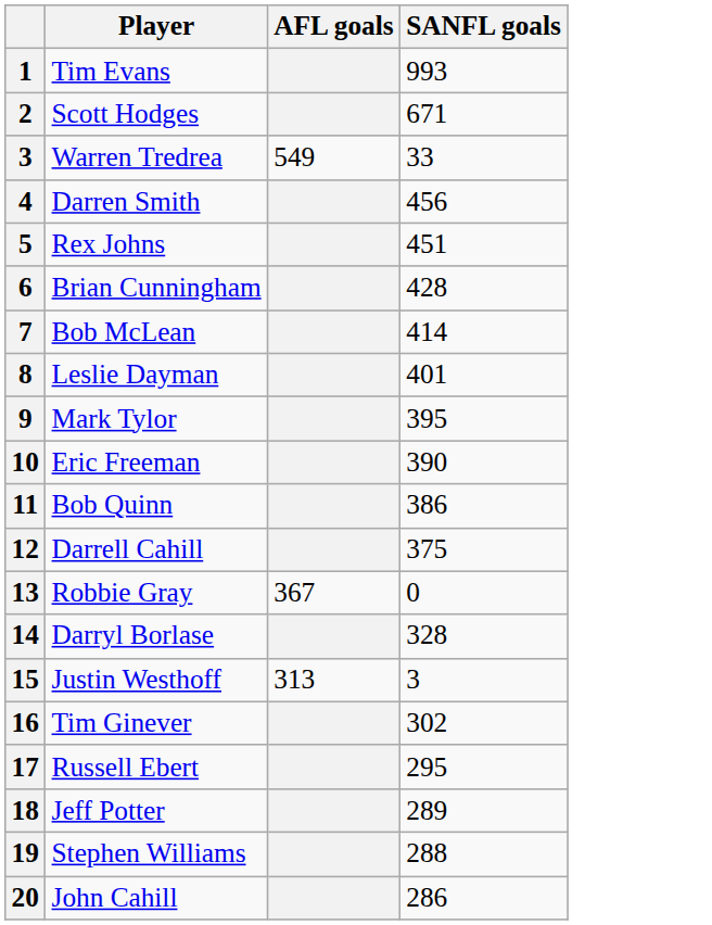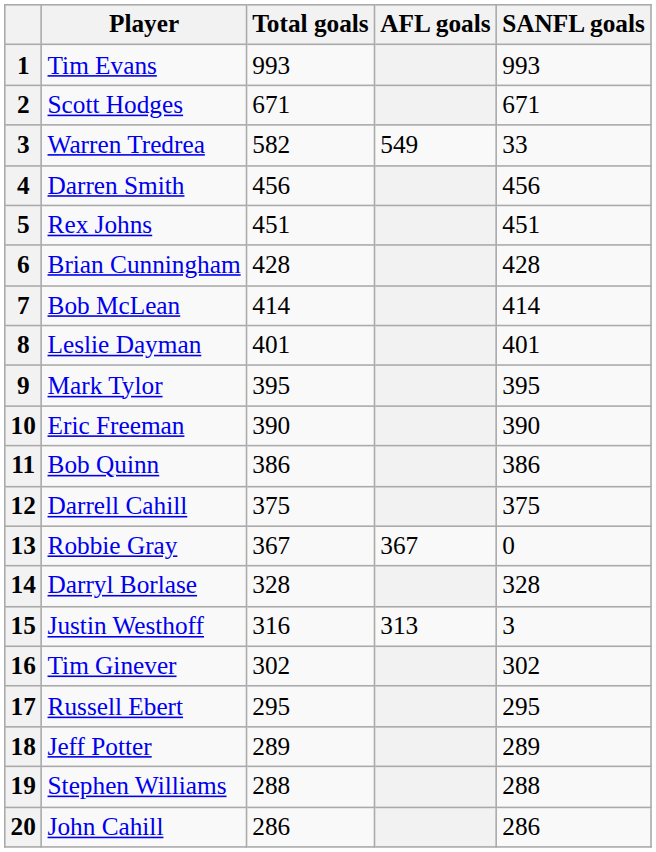+ column: Total goals | 993 | 671 | 582 | 456 | 451 | 428 | 414 | 401 | 395 | 390 | 386 | 375 | 367 | 328 | 316 | 302 | 295 | 289 | 288 | 286
